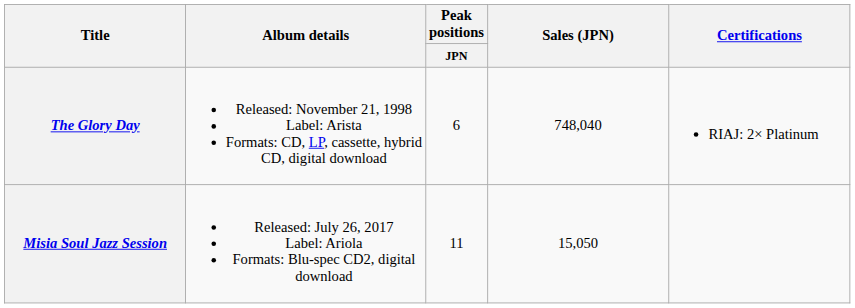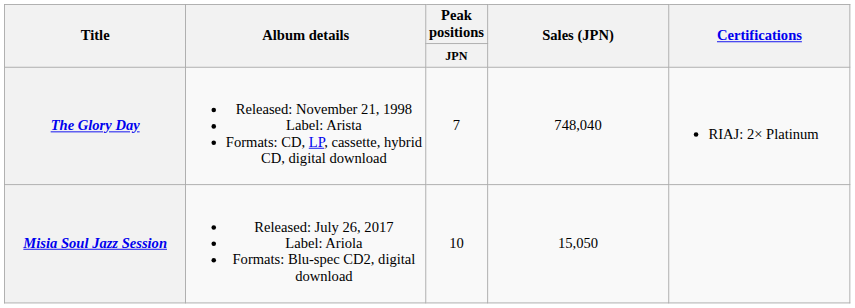The Glory Day | Peak positions / JPN: 6 -> 7
Misia Soul Jazz Session | Peak positions / JPN: 11 -> 10
